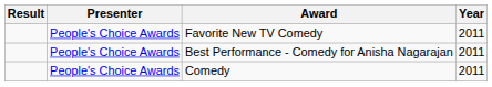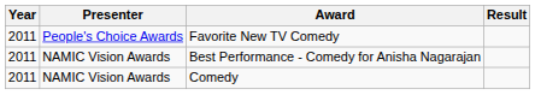columns swapped: Year <-> Result
Best Performance - Comedy for Anisha Nagarajan | Presenter: People's Choice Awards -> NAMIC Vision Awards
Comedy | Presenter: People's Choice Awards -> NAMIC Vision Awards
